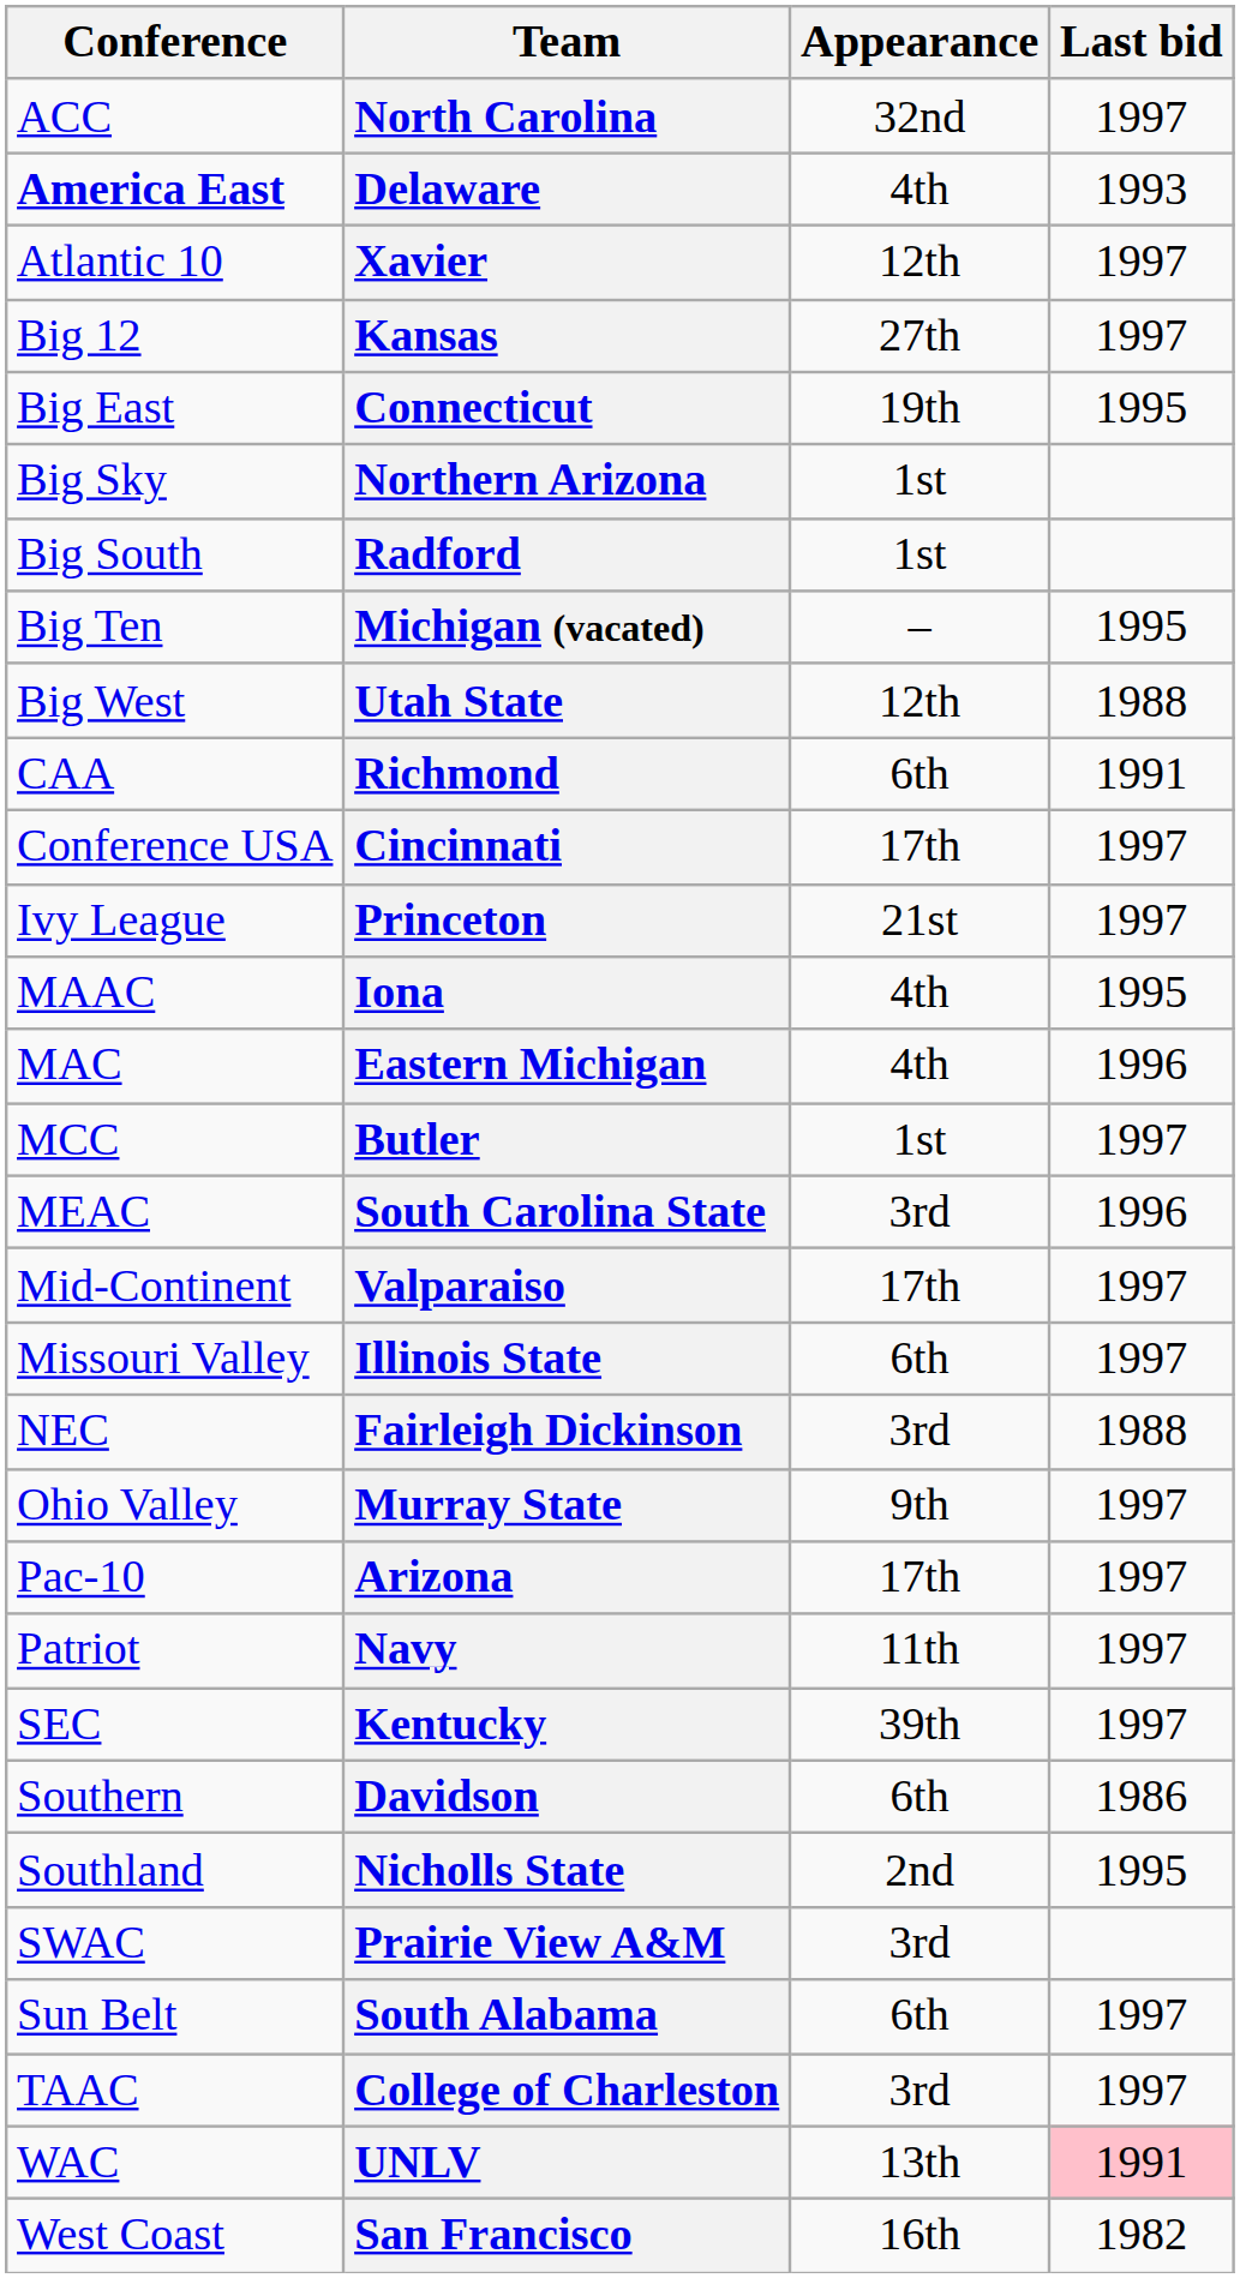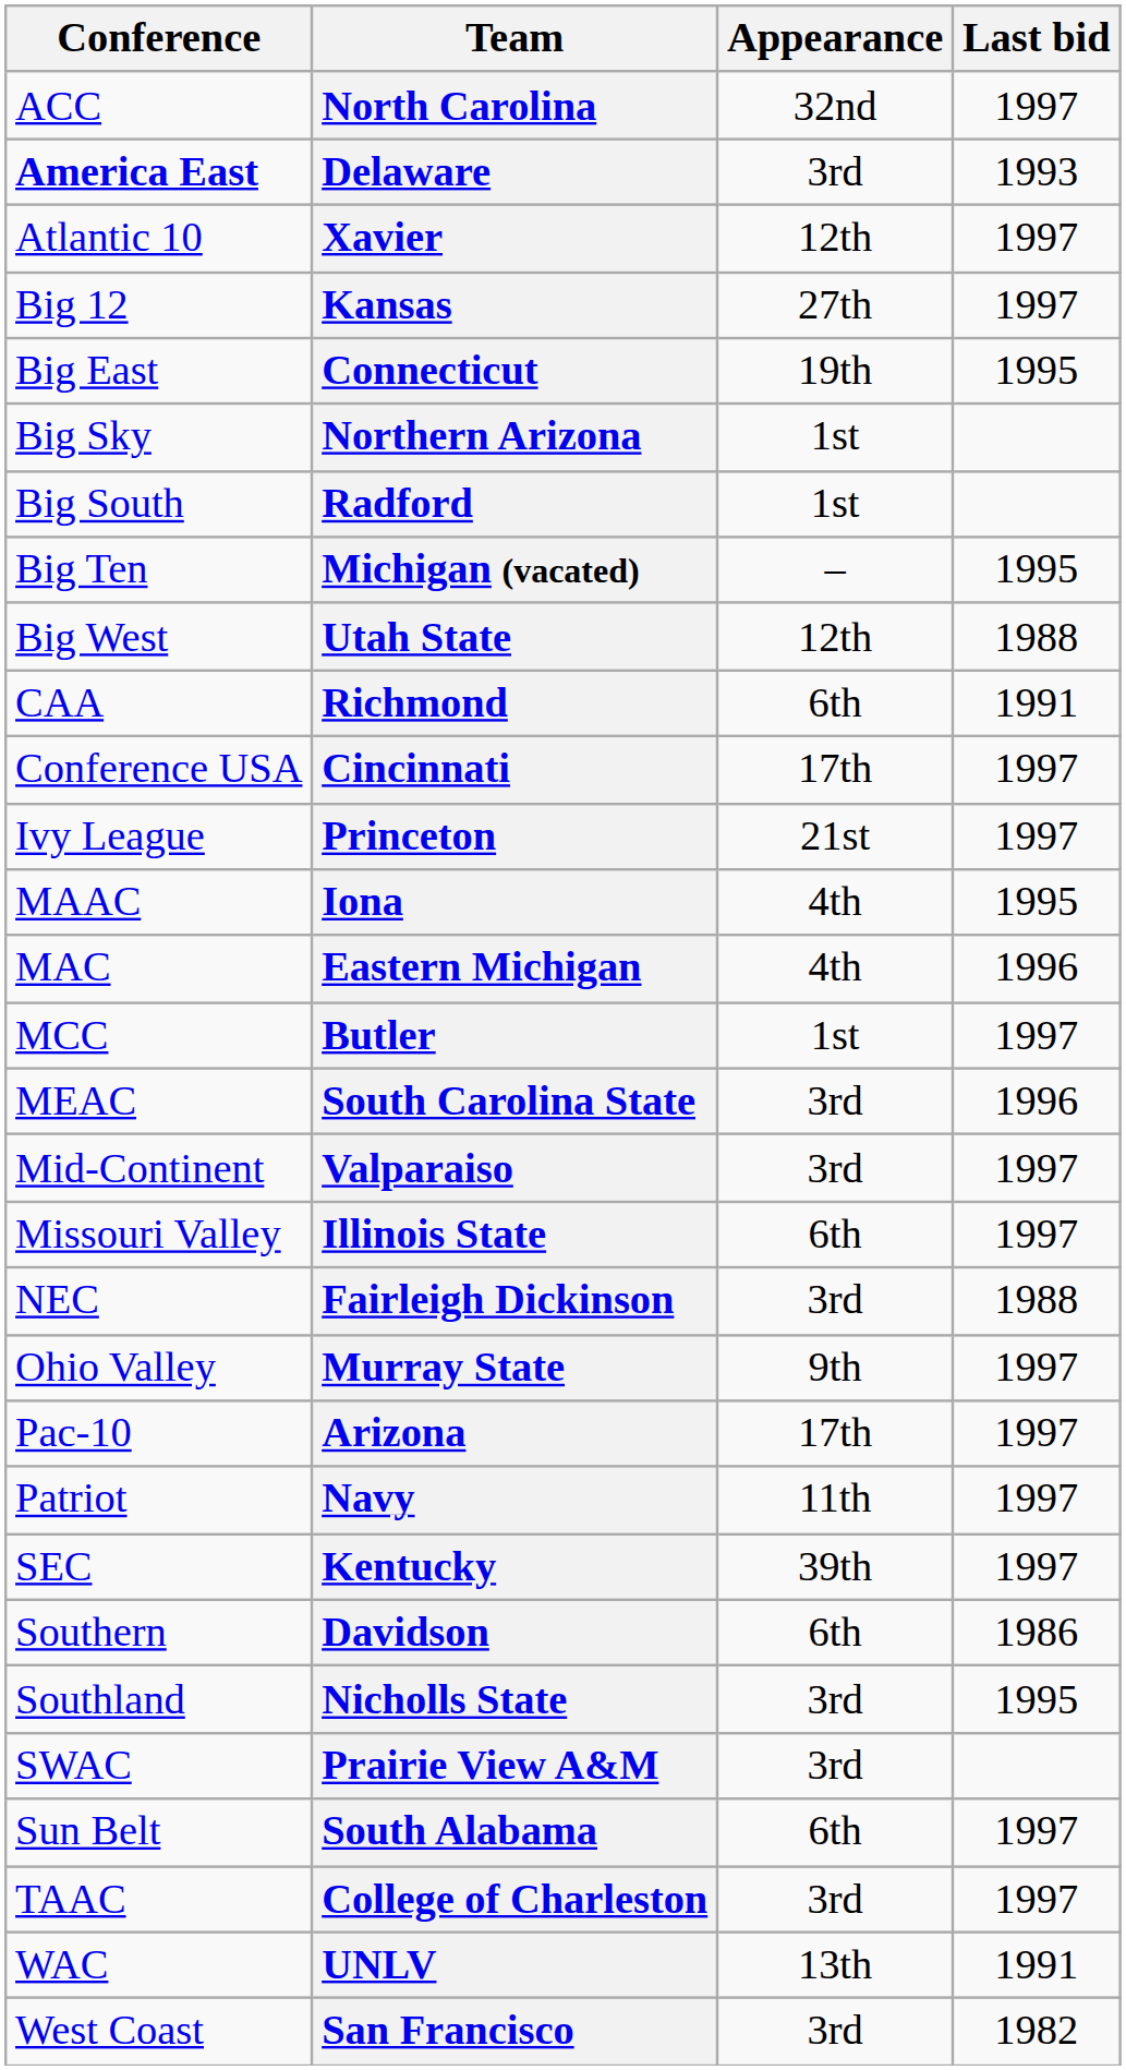Delaware | Appearance: 4th -> 3rd
Valparaiso | Appearance: 17th -> 3rd
Nicholls State | Appearance: 2nd -> 3rd
UNLV | Last bid: pink background -> no background
San Francisco | Appearance: 16th -> 3rd
